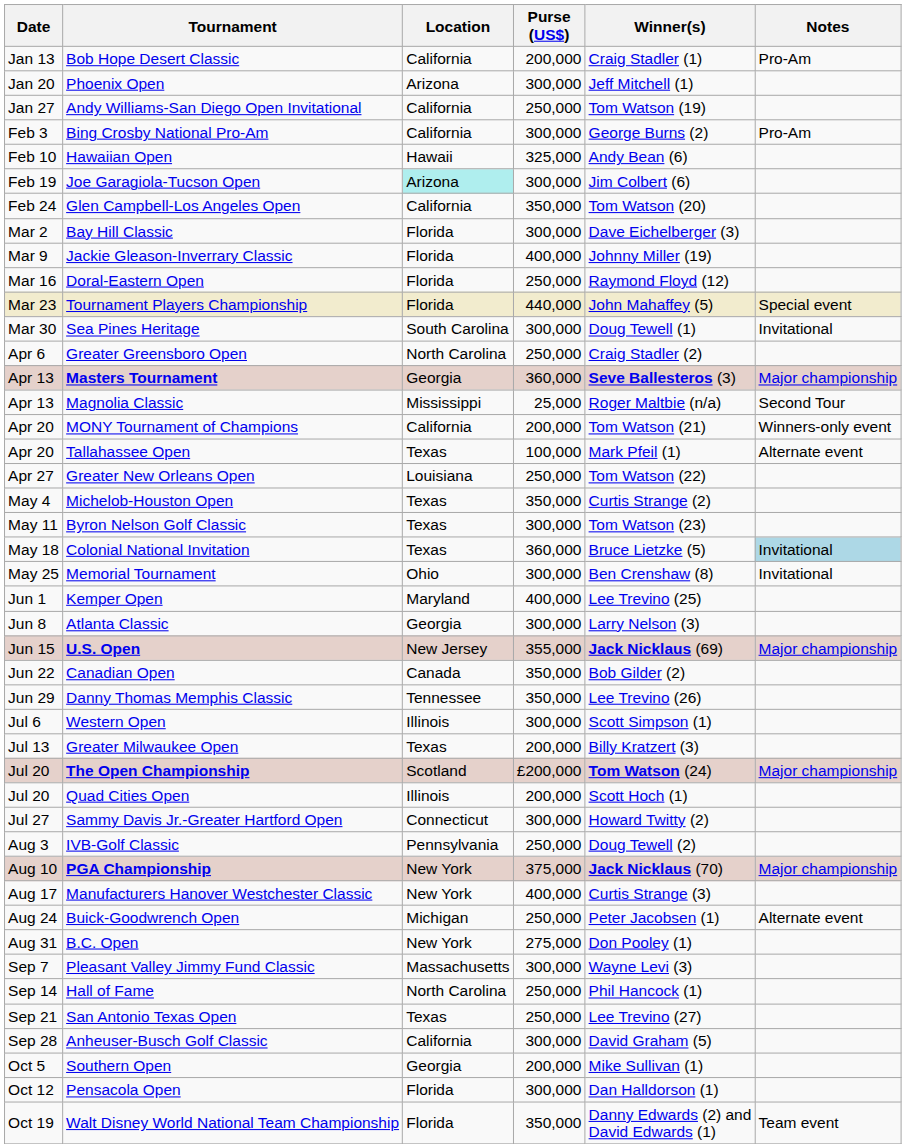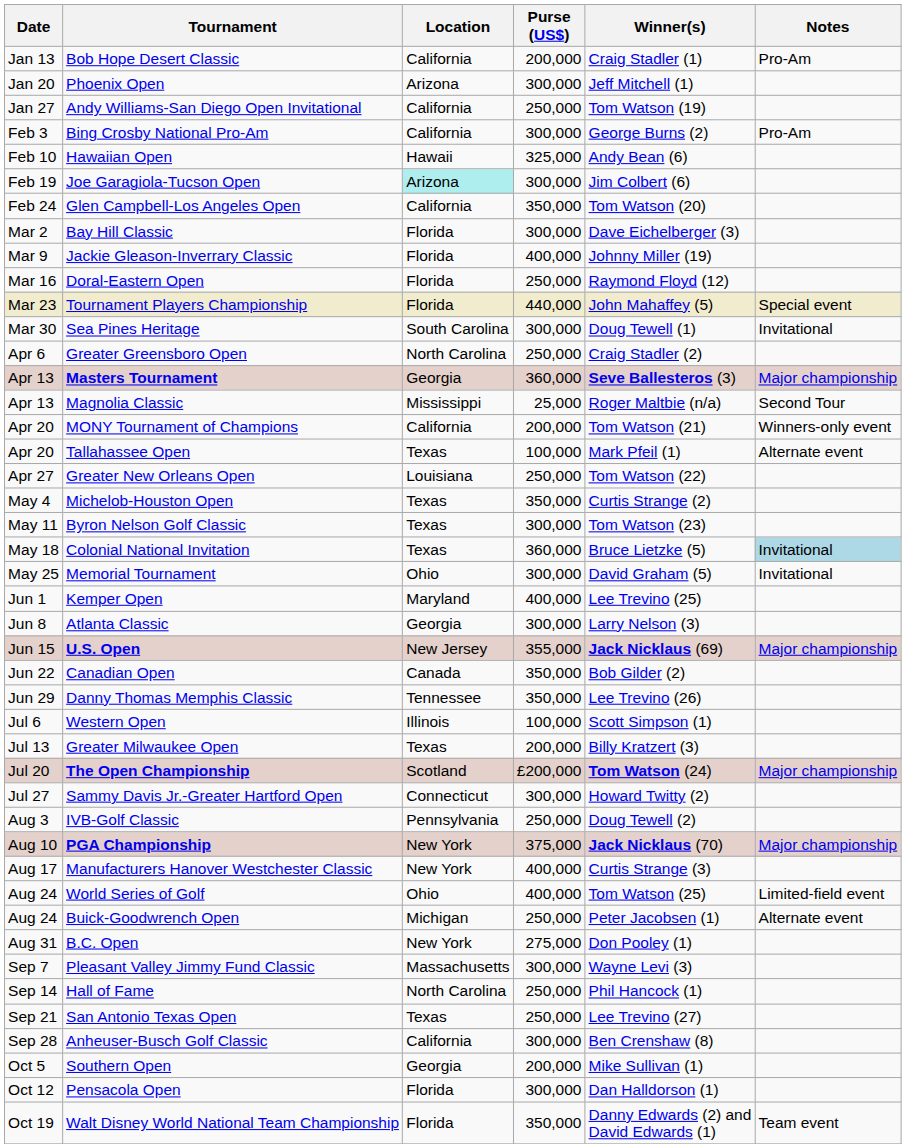Memorial Tournament | Winner(s): Ben Crenshaw (8) -> David Graham (5)
Western Open | Purse (US$): 300,000 -> 100,000
- row: Jul 20 | Quad Cities Open | Illinois | 200,000 | Scott Hoch (1)
+ row: Aug 24 | World Series of Golf | Ohio | 400,000 | Tom Watson (25) | Limited-field event
Anheuser-Busch Golf Classic | Winner(s): David Graham (5) -> Ben Crenshaw (8)
